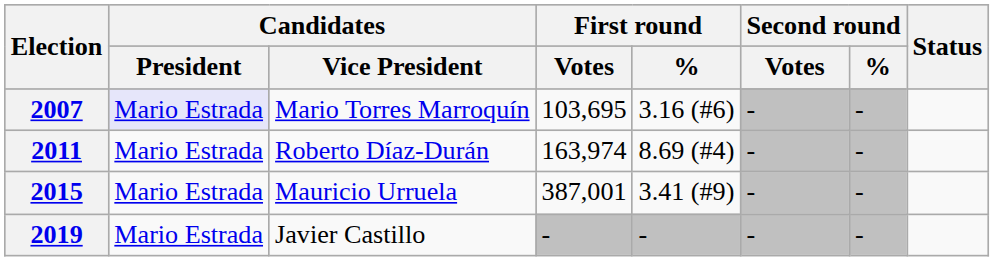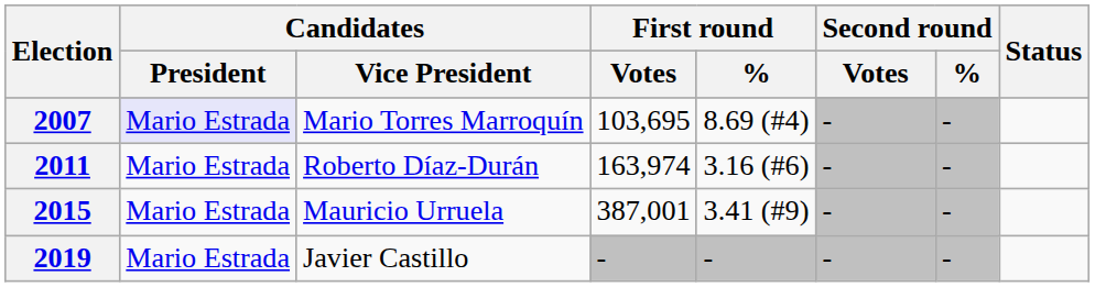2007 | First round / %: 3.16 (#6) -> 8.69 (#4)
2011 | First round / %: 8.69 (#4) -> 3.16 (#6)
